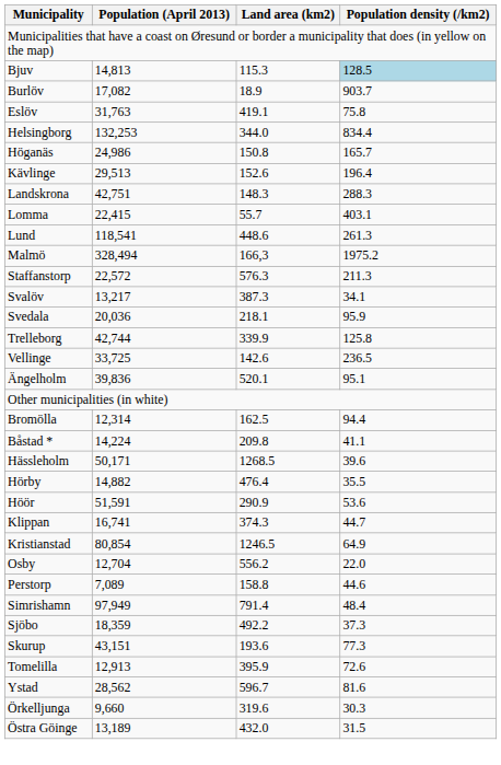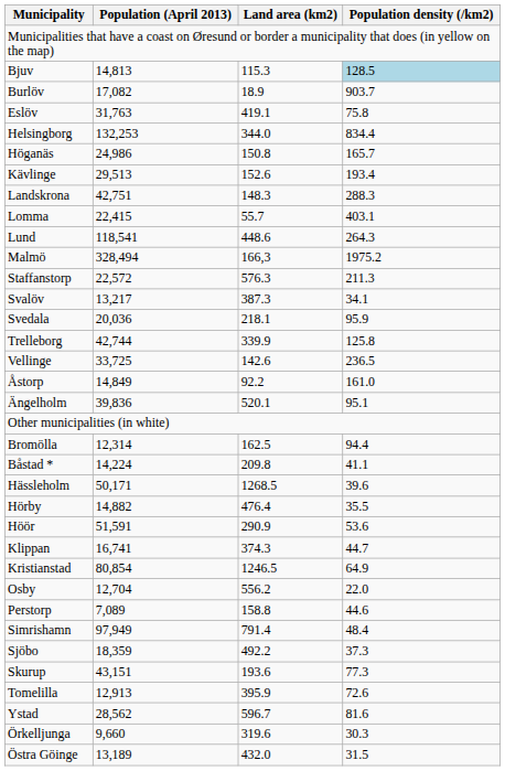Kävlinge | Population density (/km2): 196.4 -> 193.4
Lund | Population density (/km2): 261.3 -> 264.3
+ row: Åstorp | 14,849 | 92.2 | 161.0
